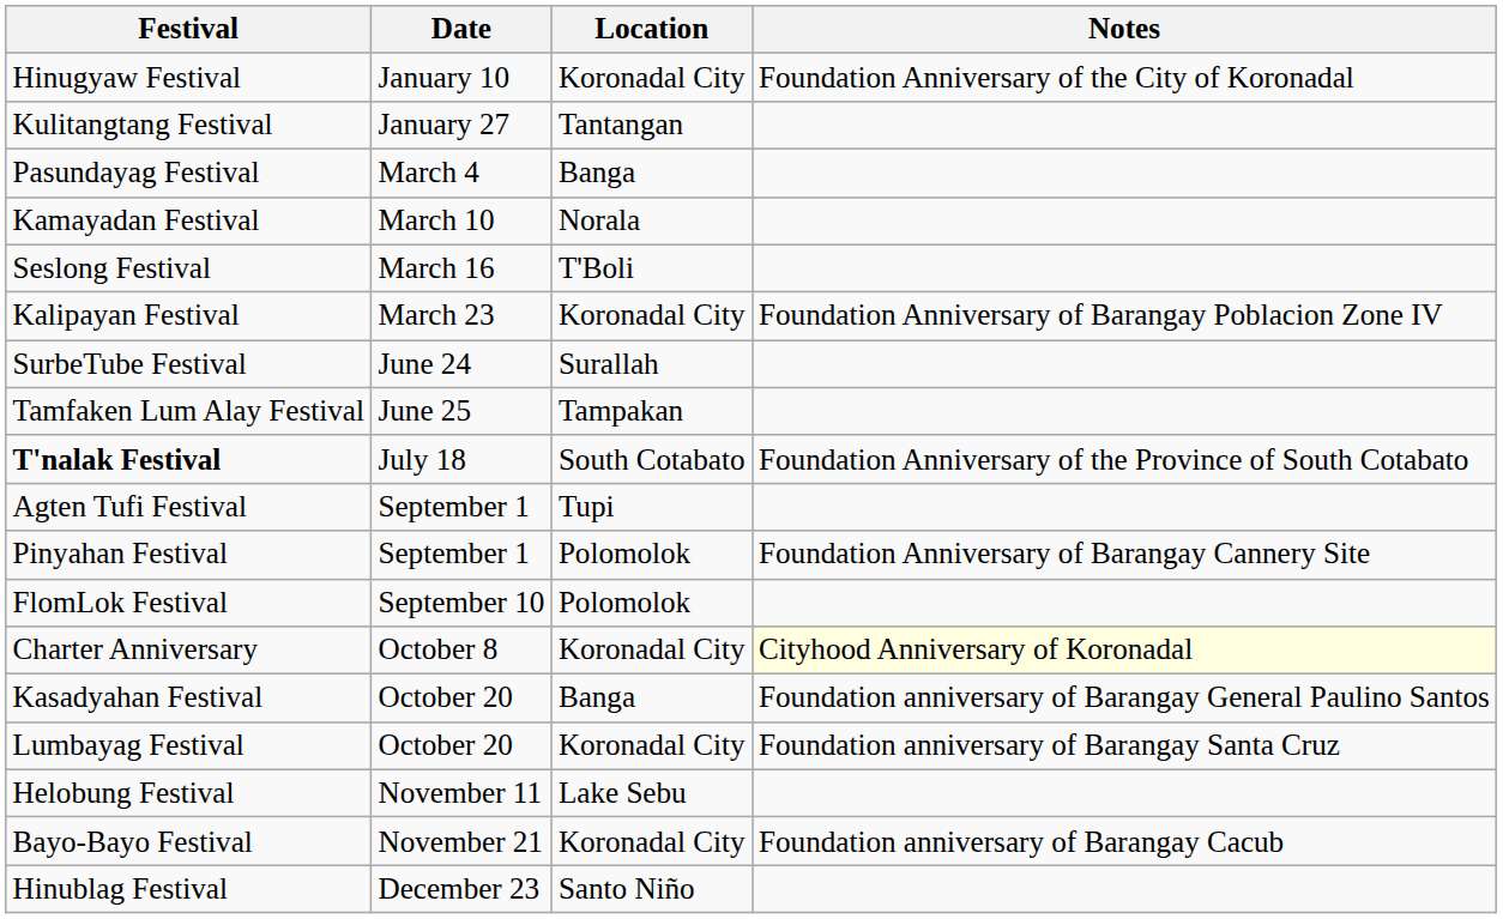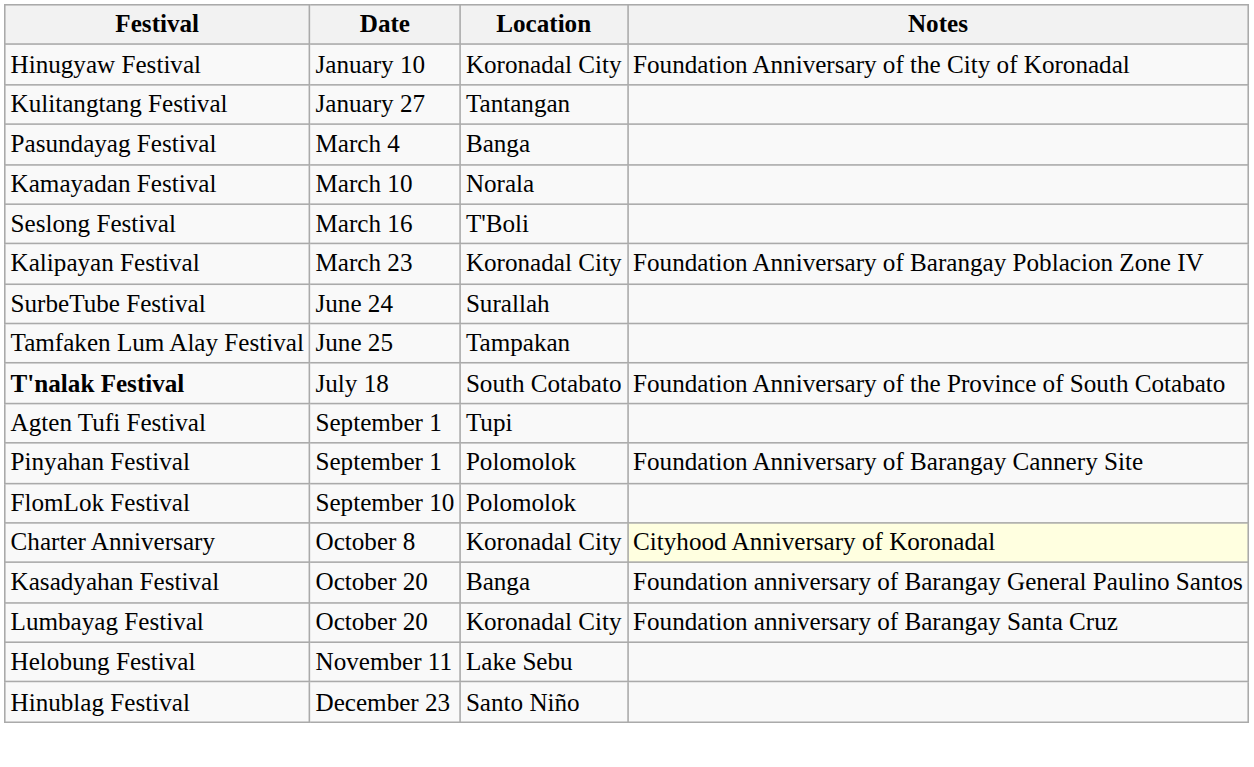- row: Bayo-Bayo Festival | November 21 | Koronadal City | Foundation anniversary of Barangay Cacub
